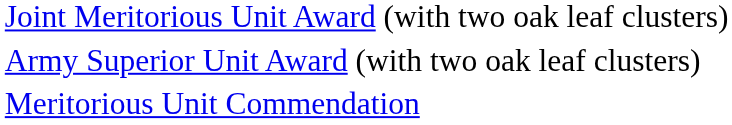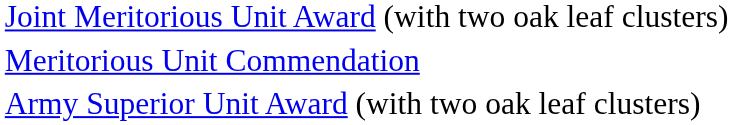rows swapped: Meritorious Unit Commendation <-> Army Superior Unit Award (with two oak leaf clusters)
